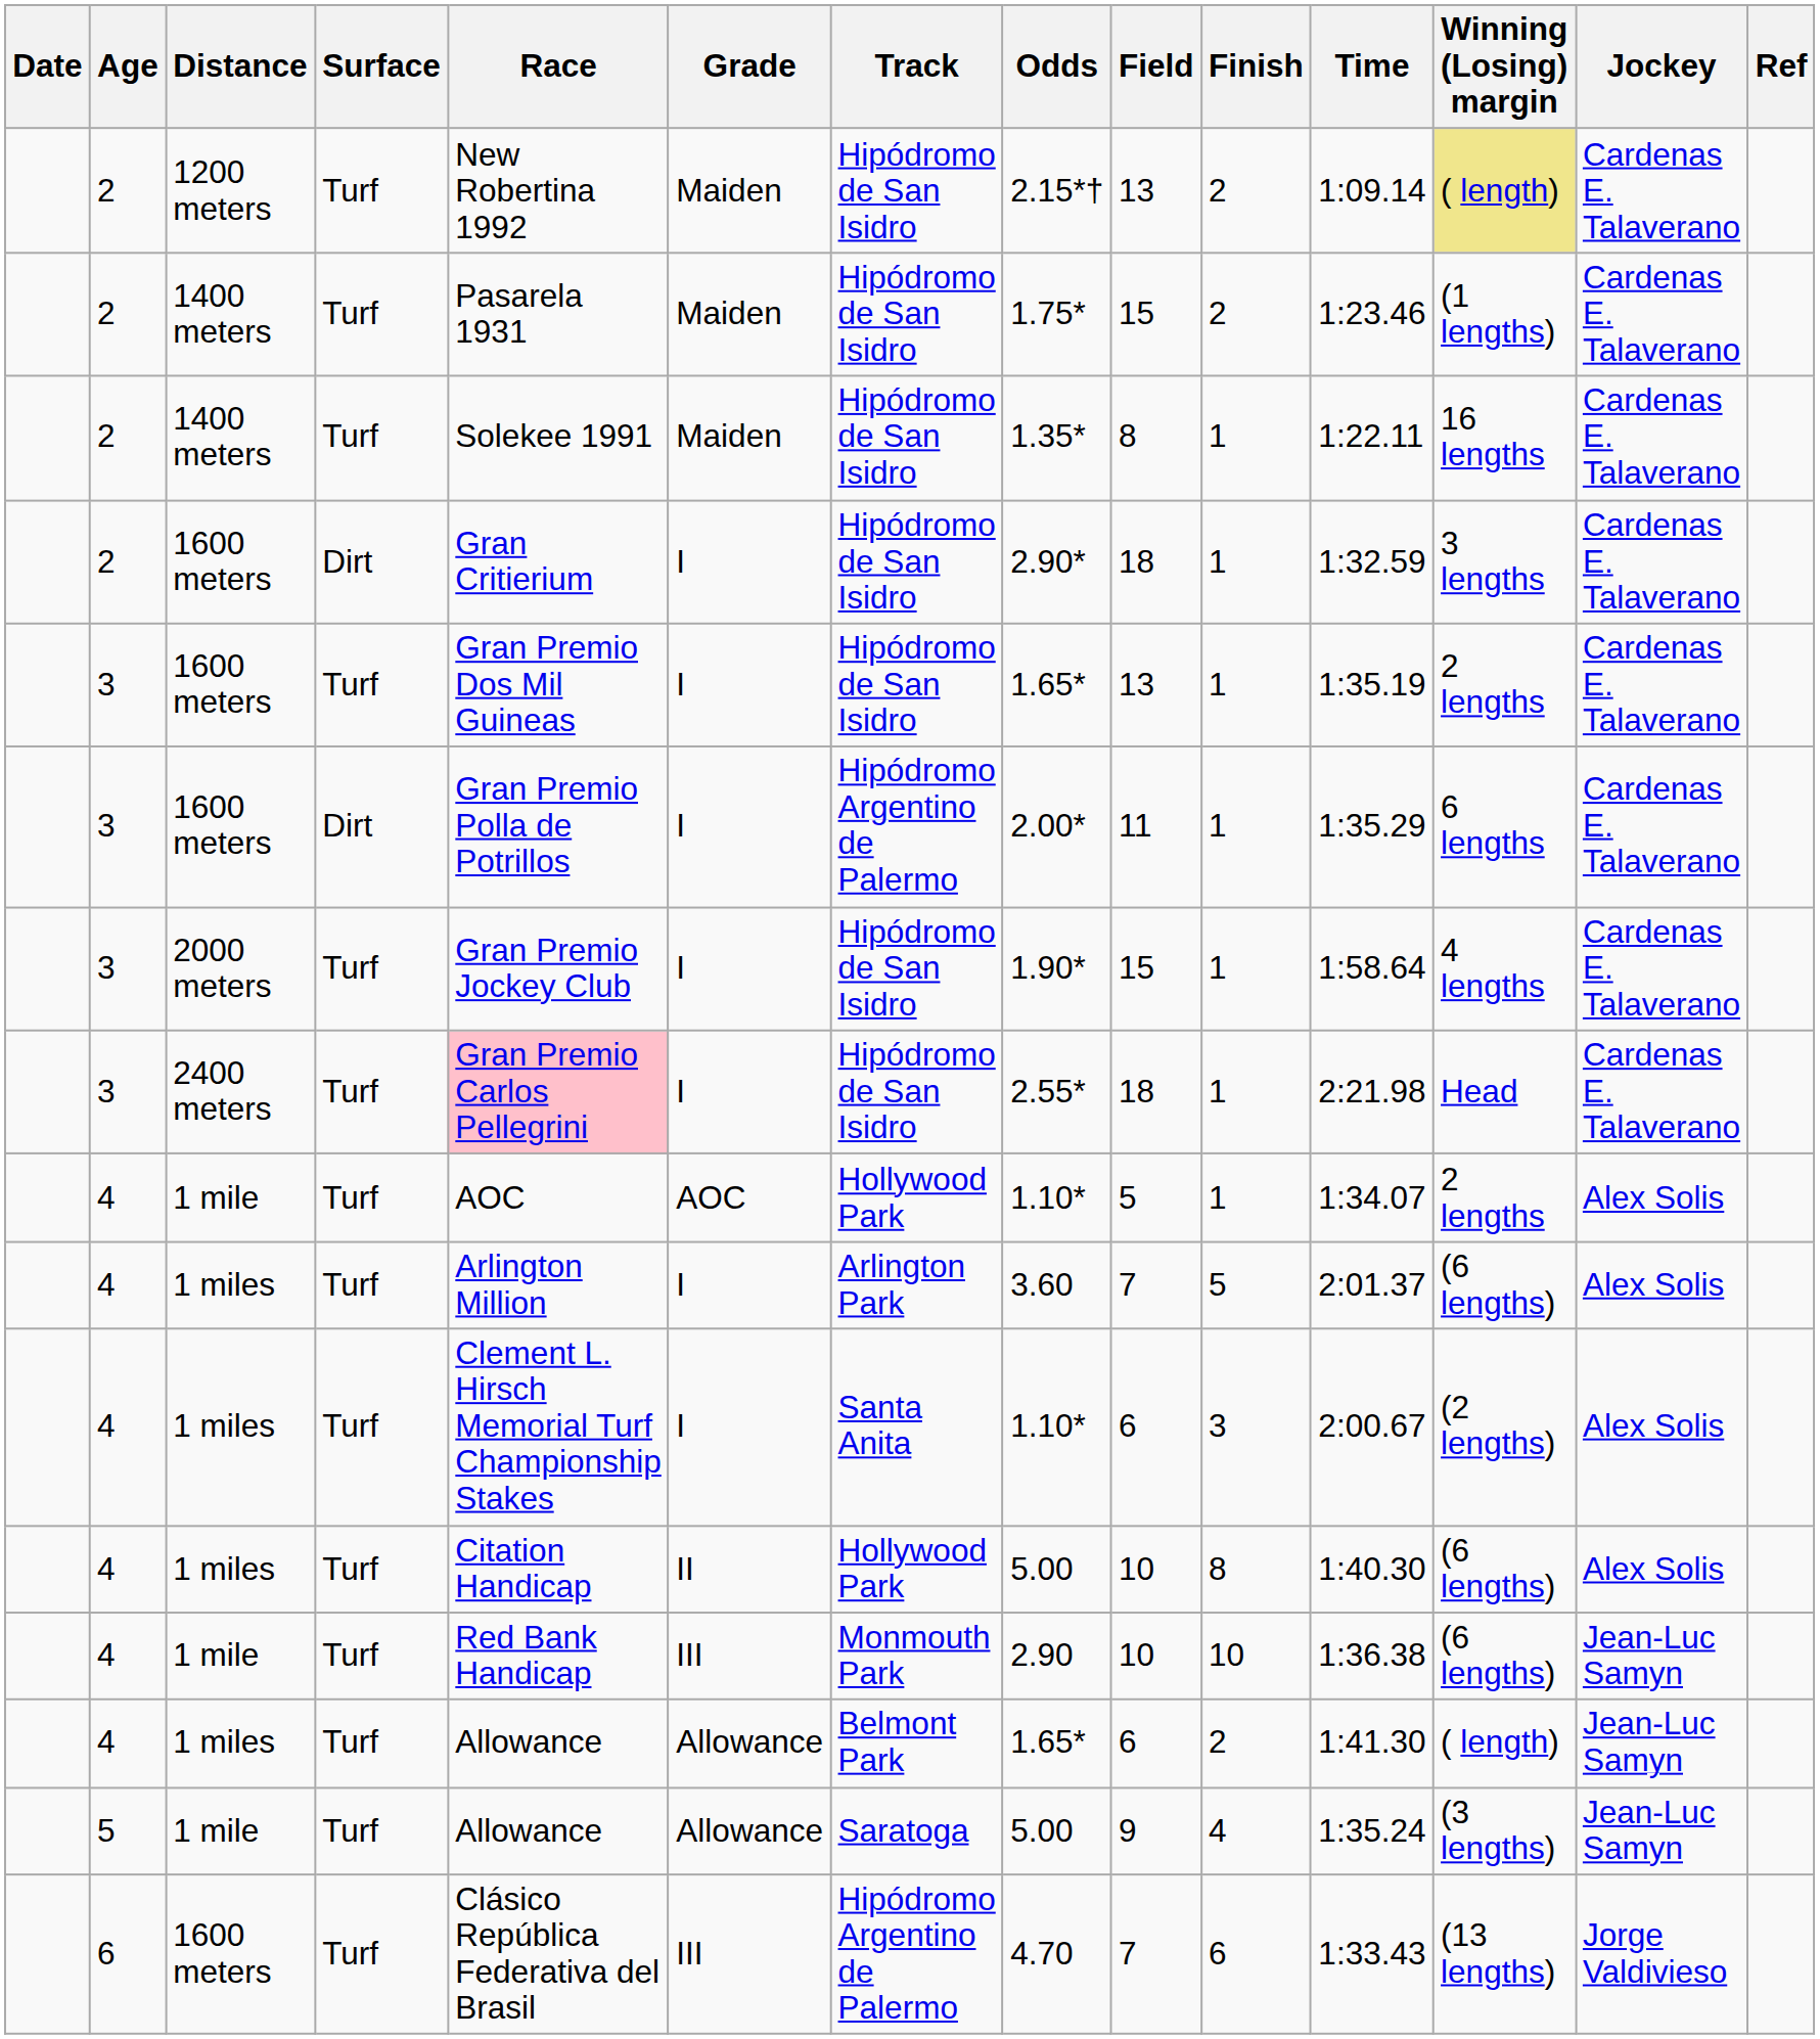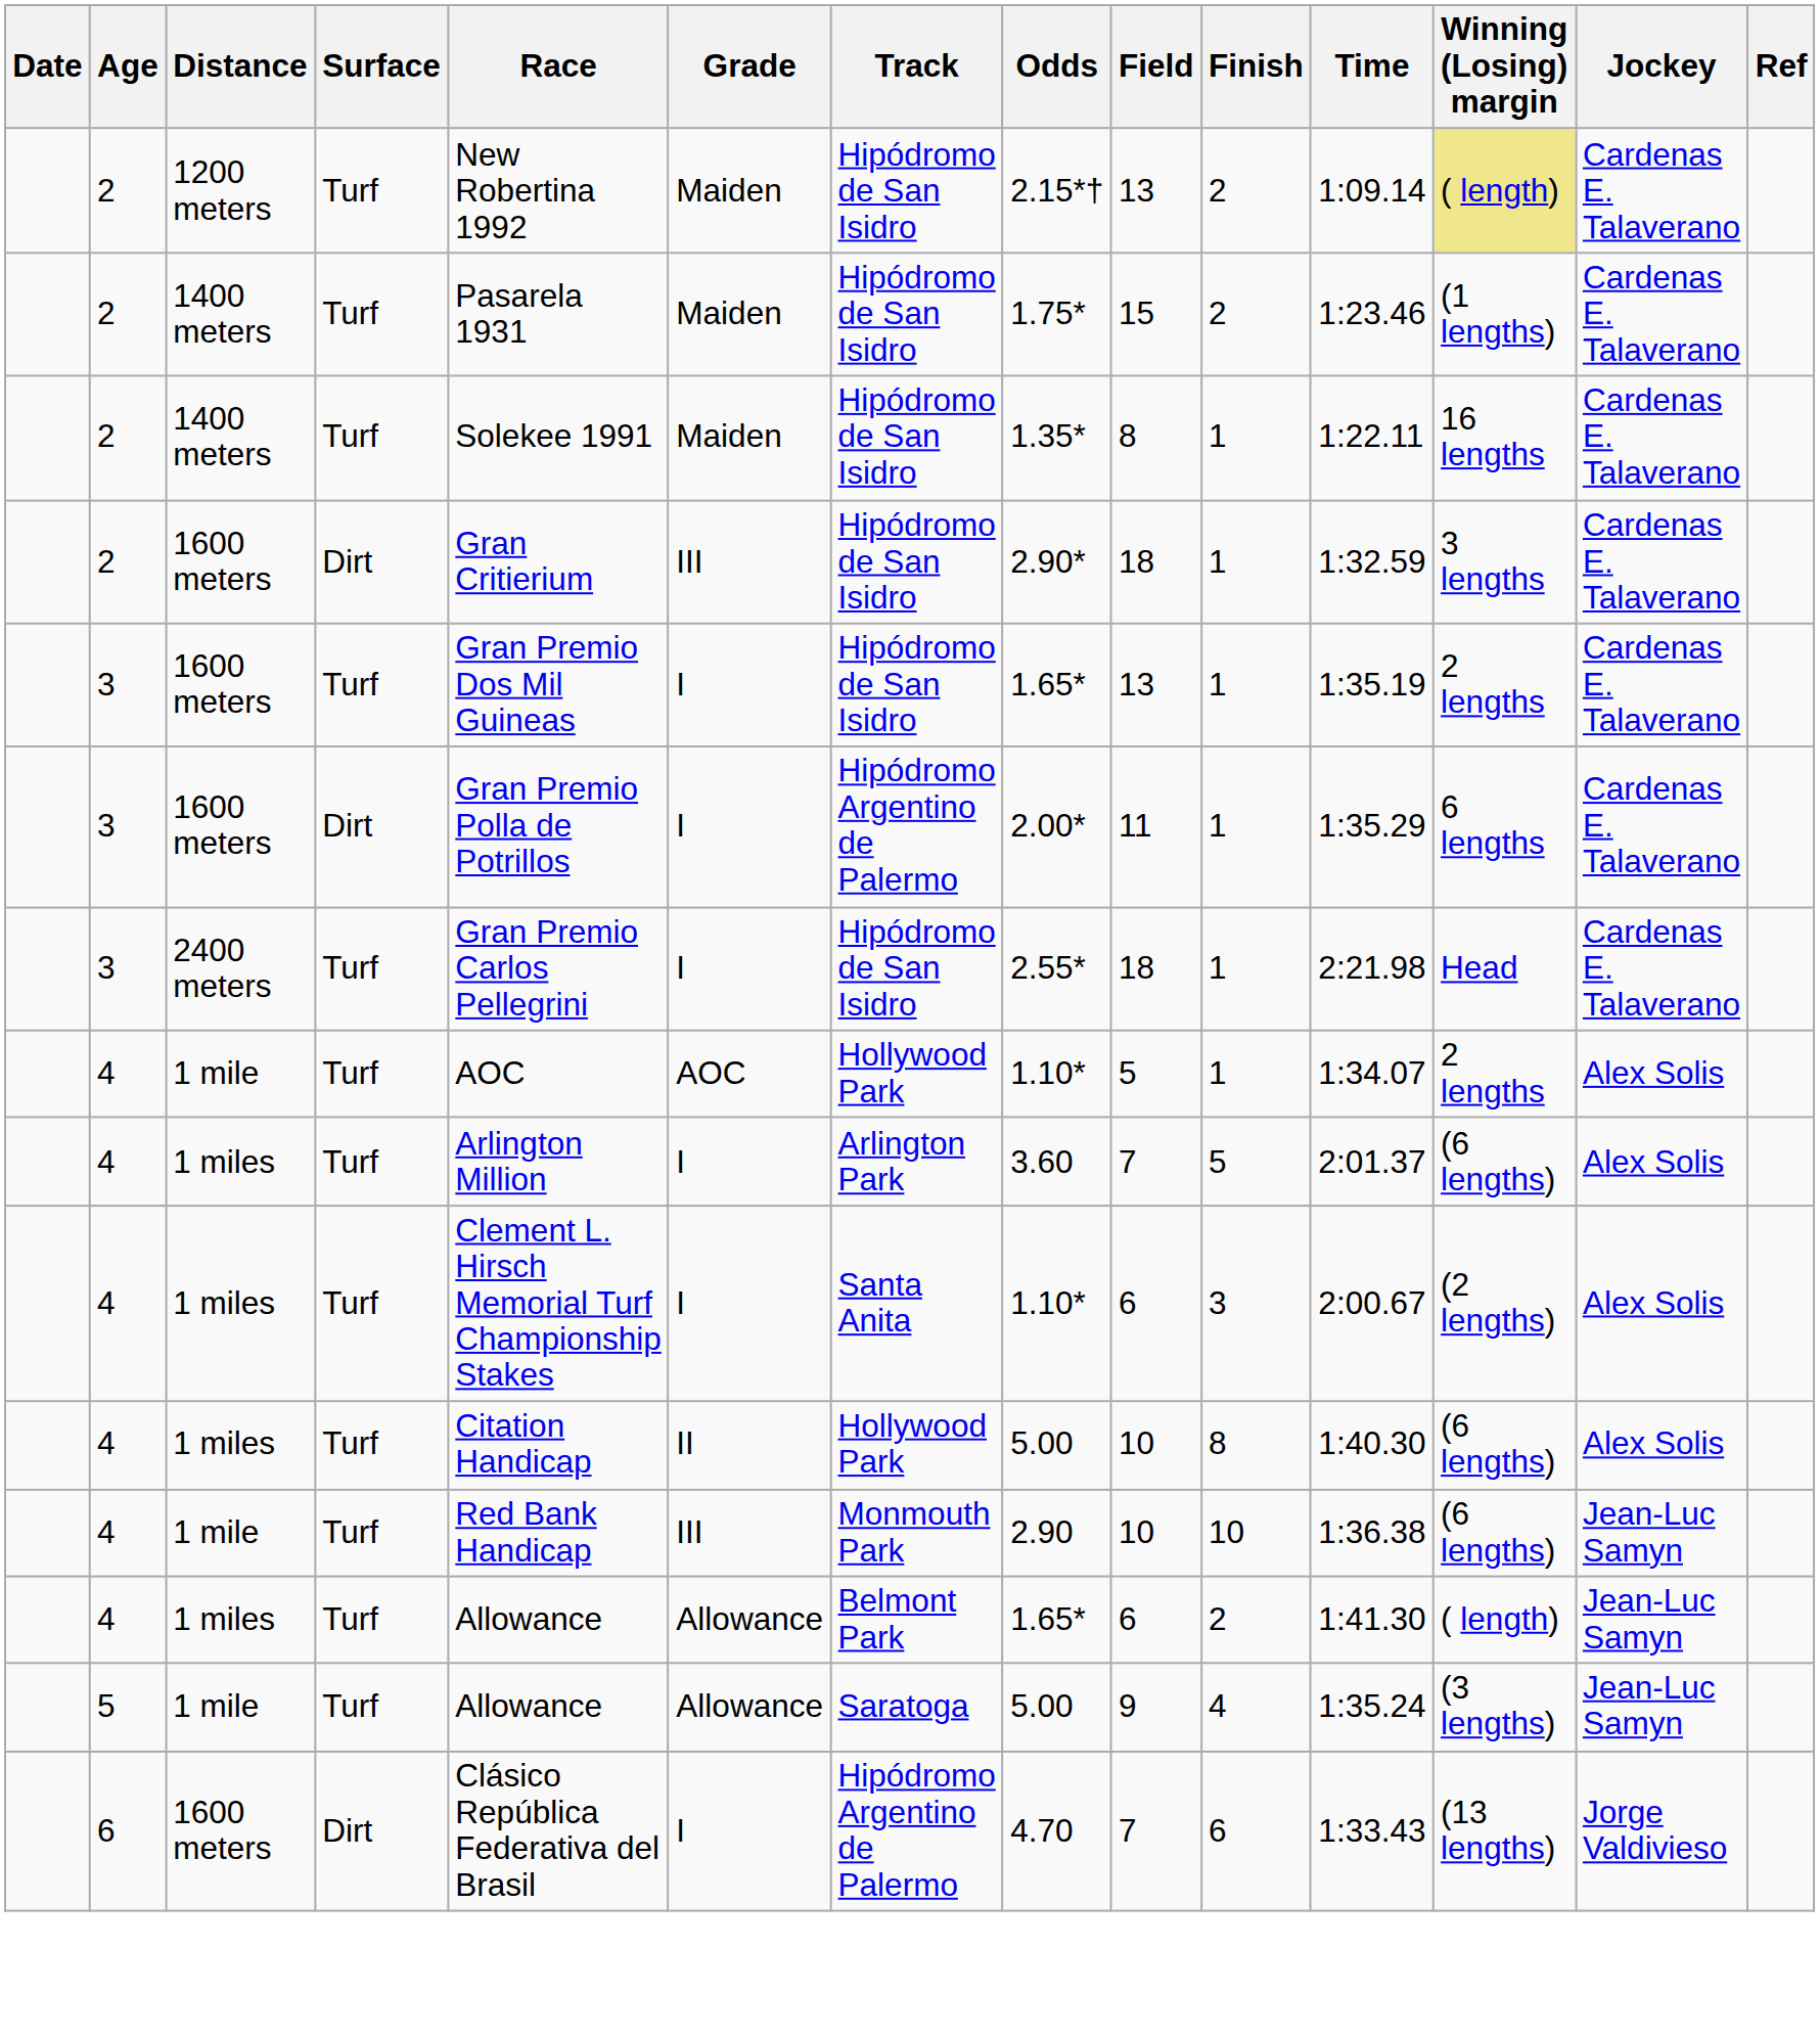2 / 1600 meters | Grade: I -> III
- row: 3 | 2000 meters | Turf | Gran Premio Jockey Club | I | Hipódromo de San Isidro | 1.90* | 15 | 1 | 1:58.64 | 4 lengths | Cardenas E. Talaverano
2400 meters | Race: pink background -> no background
6 / 1600 meters | Surface: Turf -> Dirt
6 / 1600 meters | Grade: III -> I
